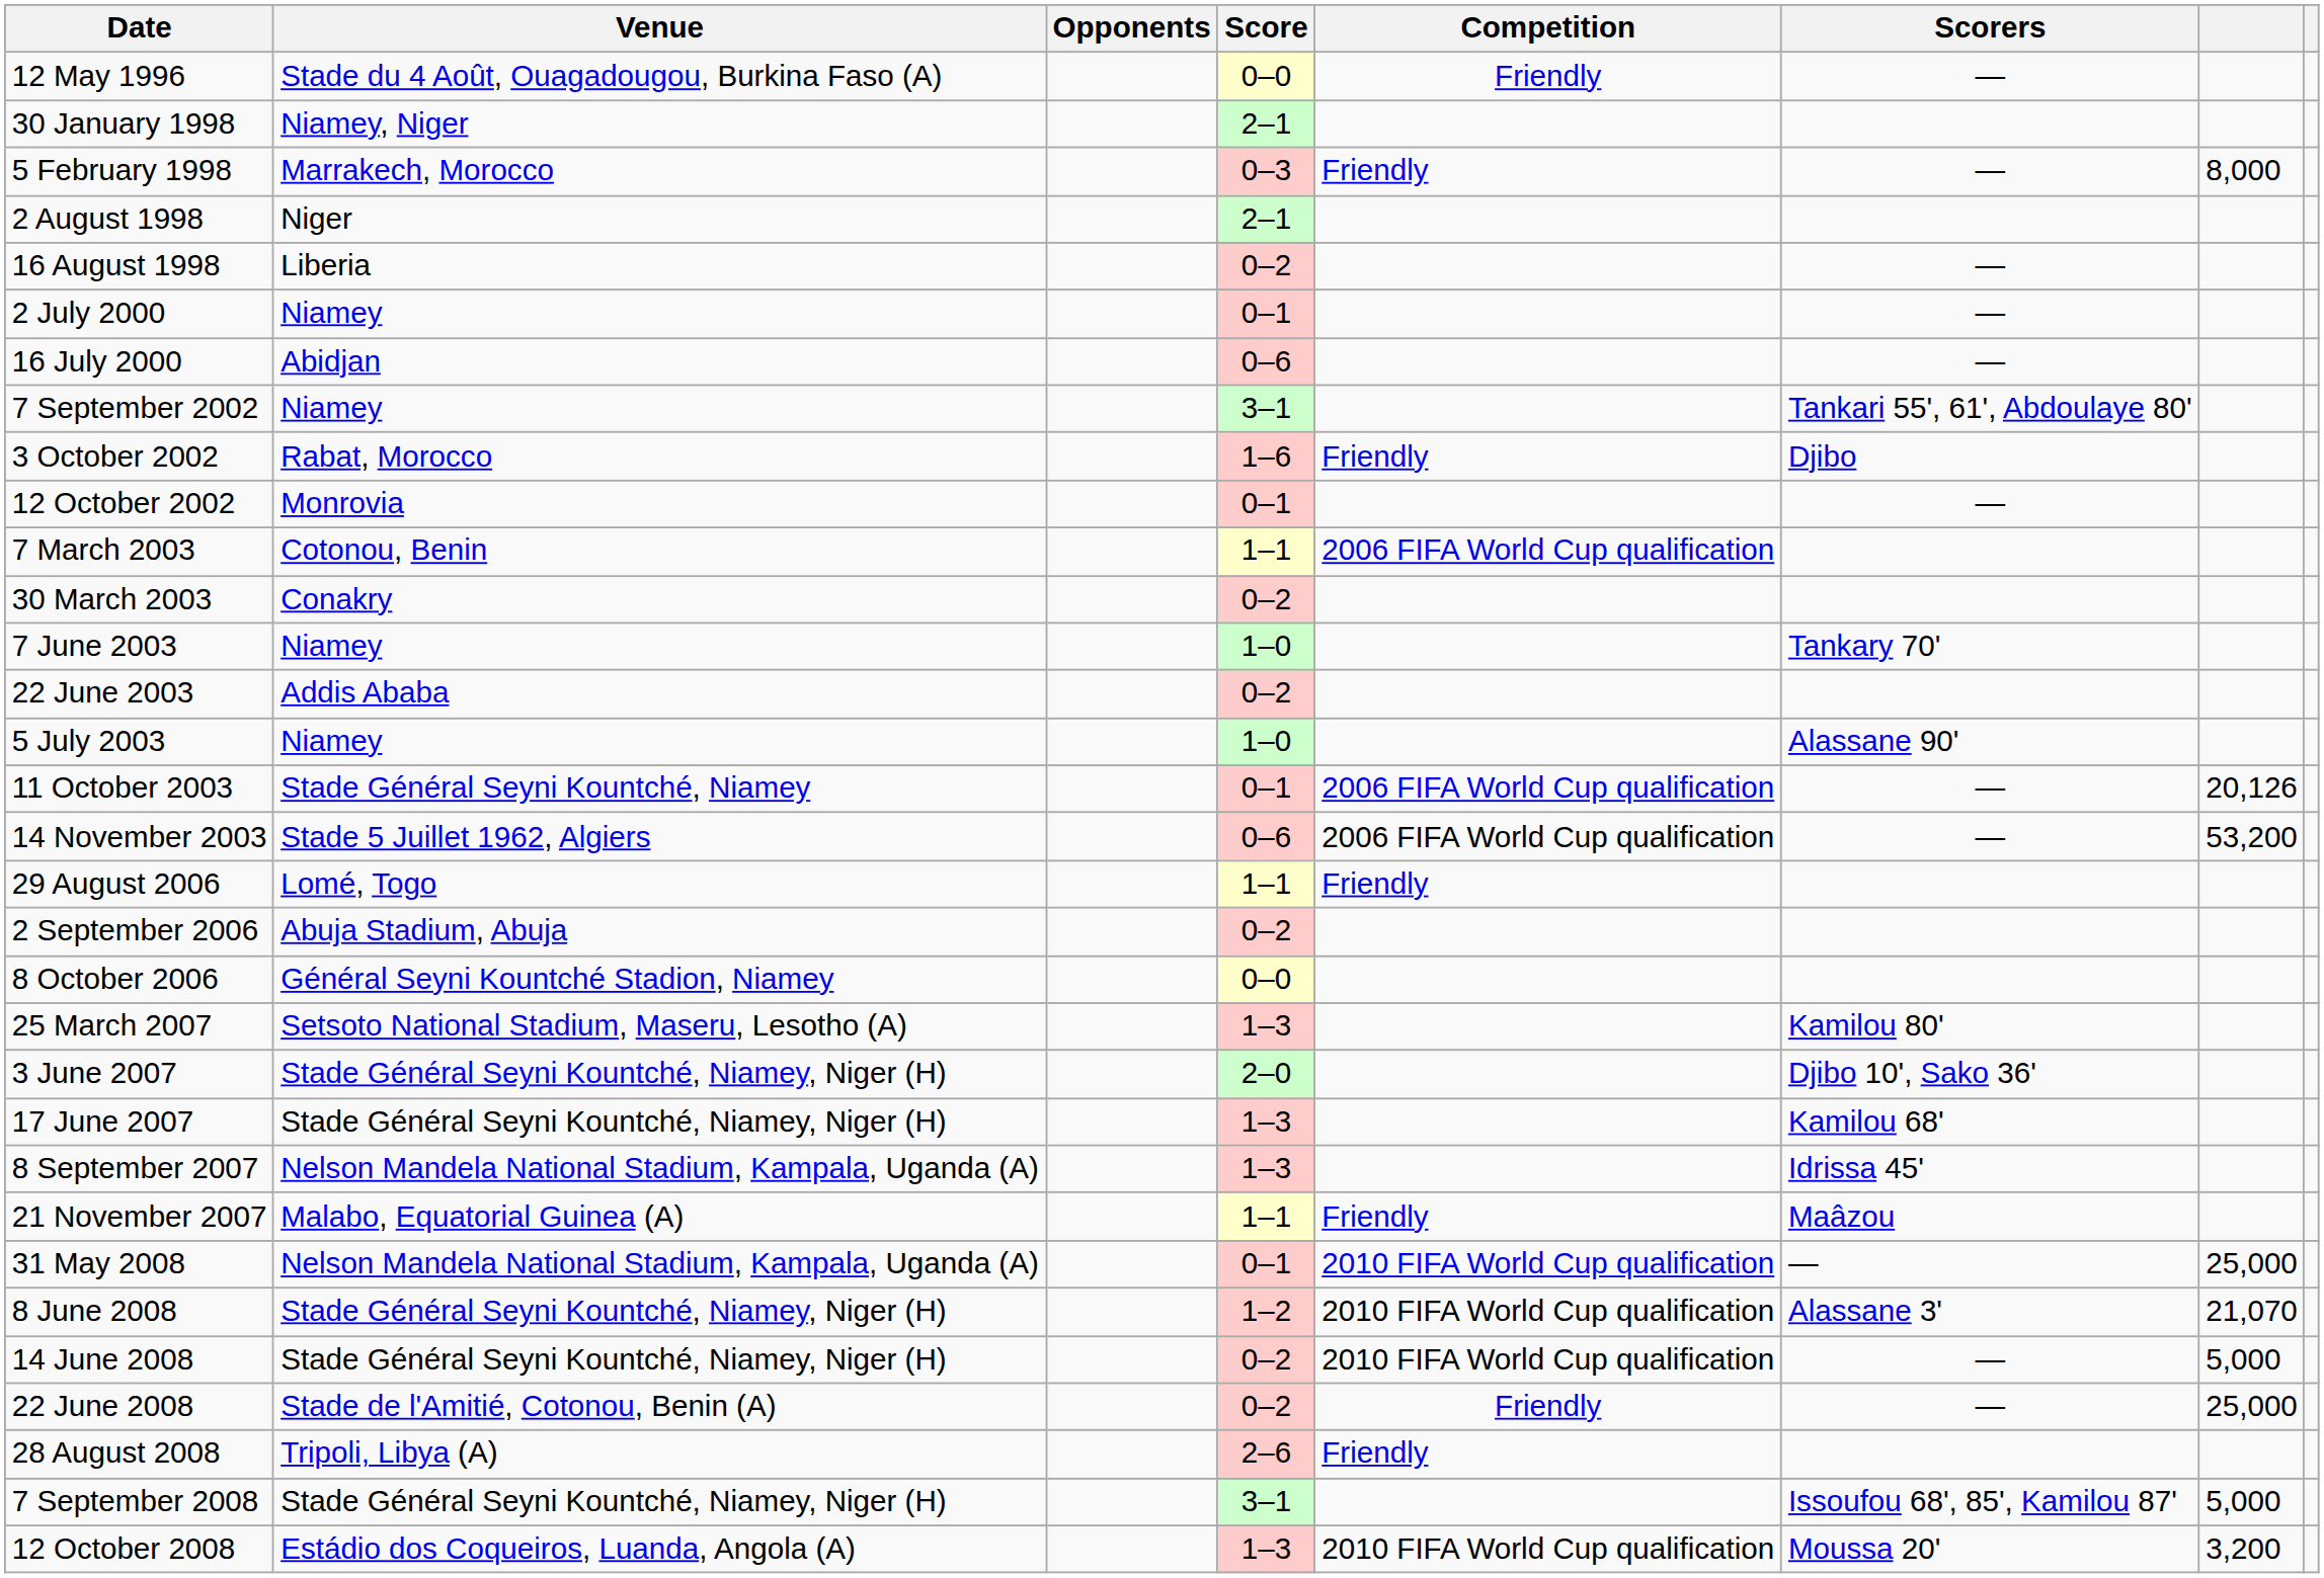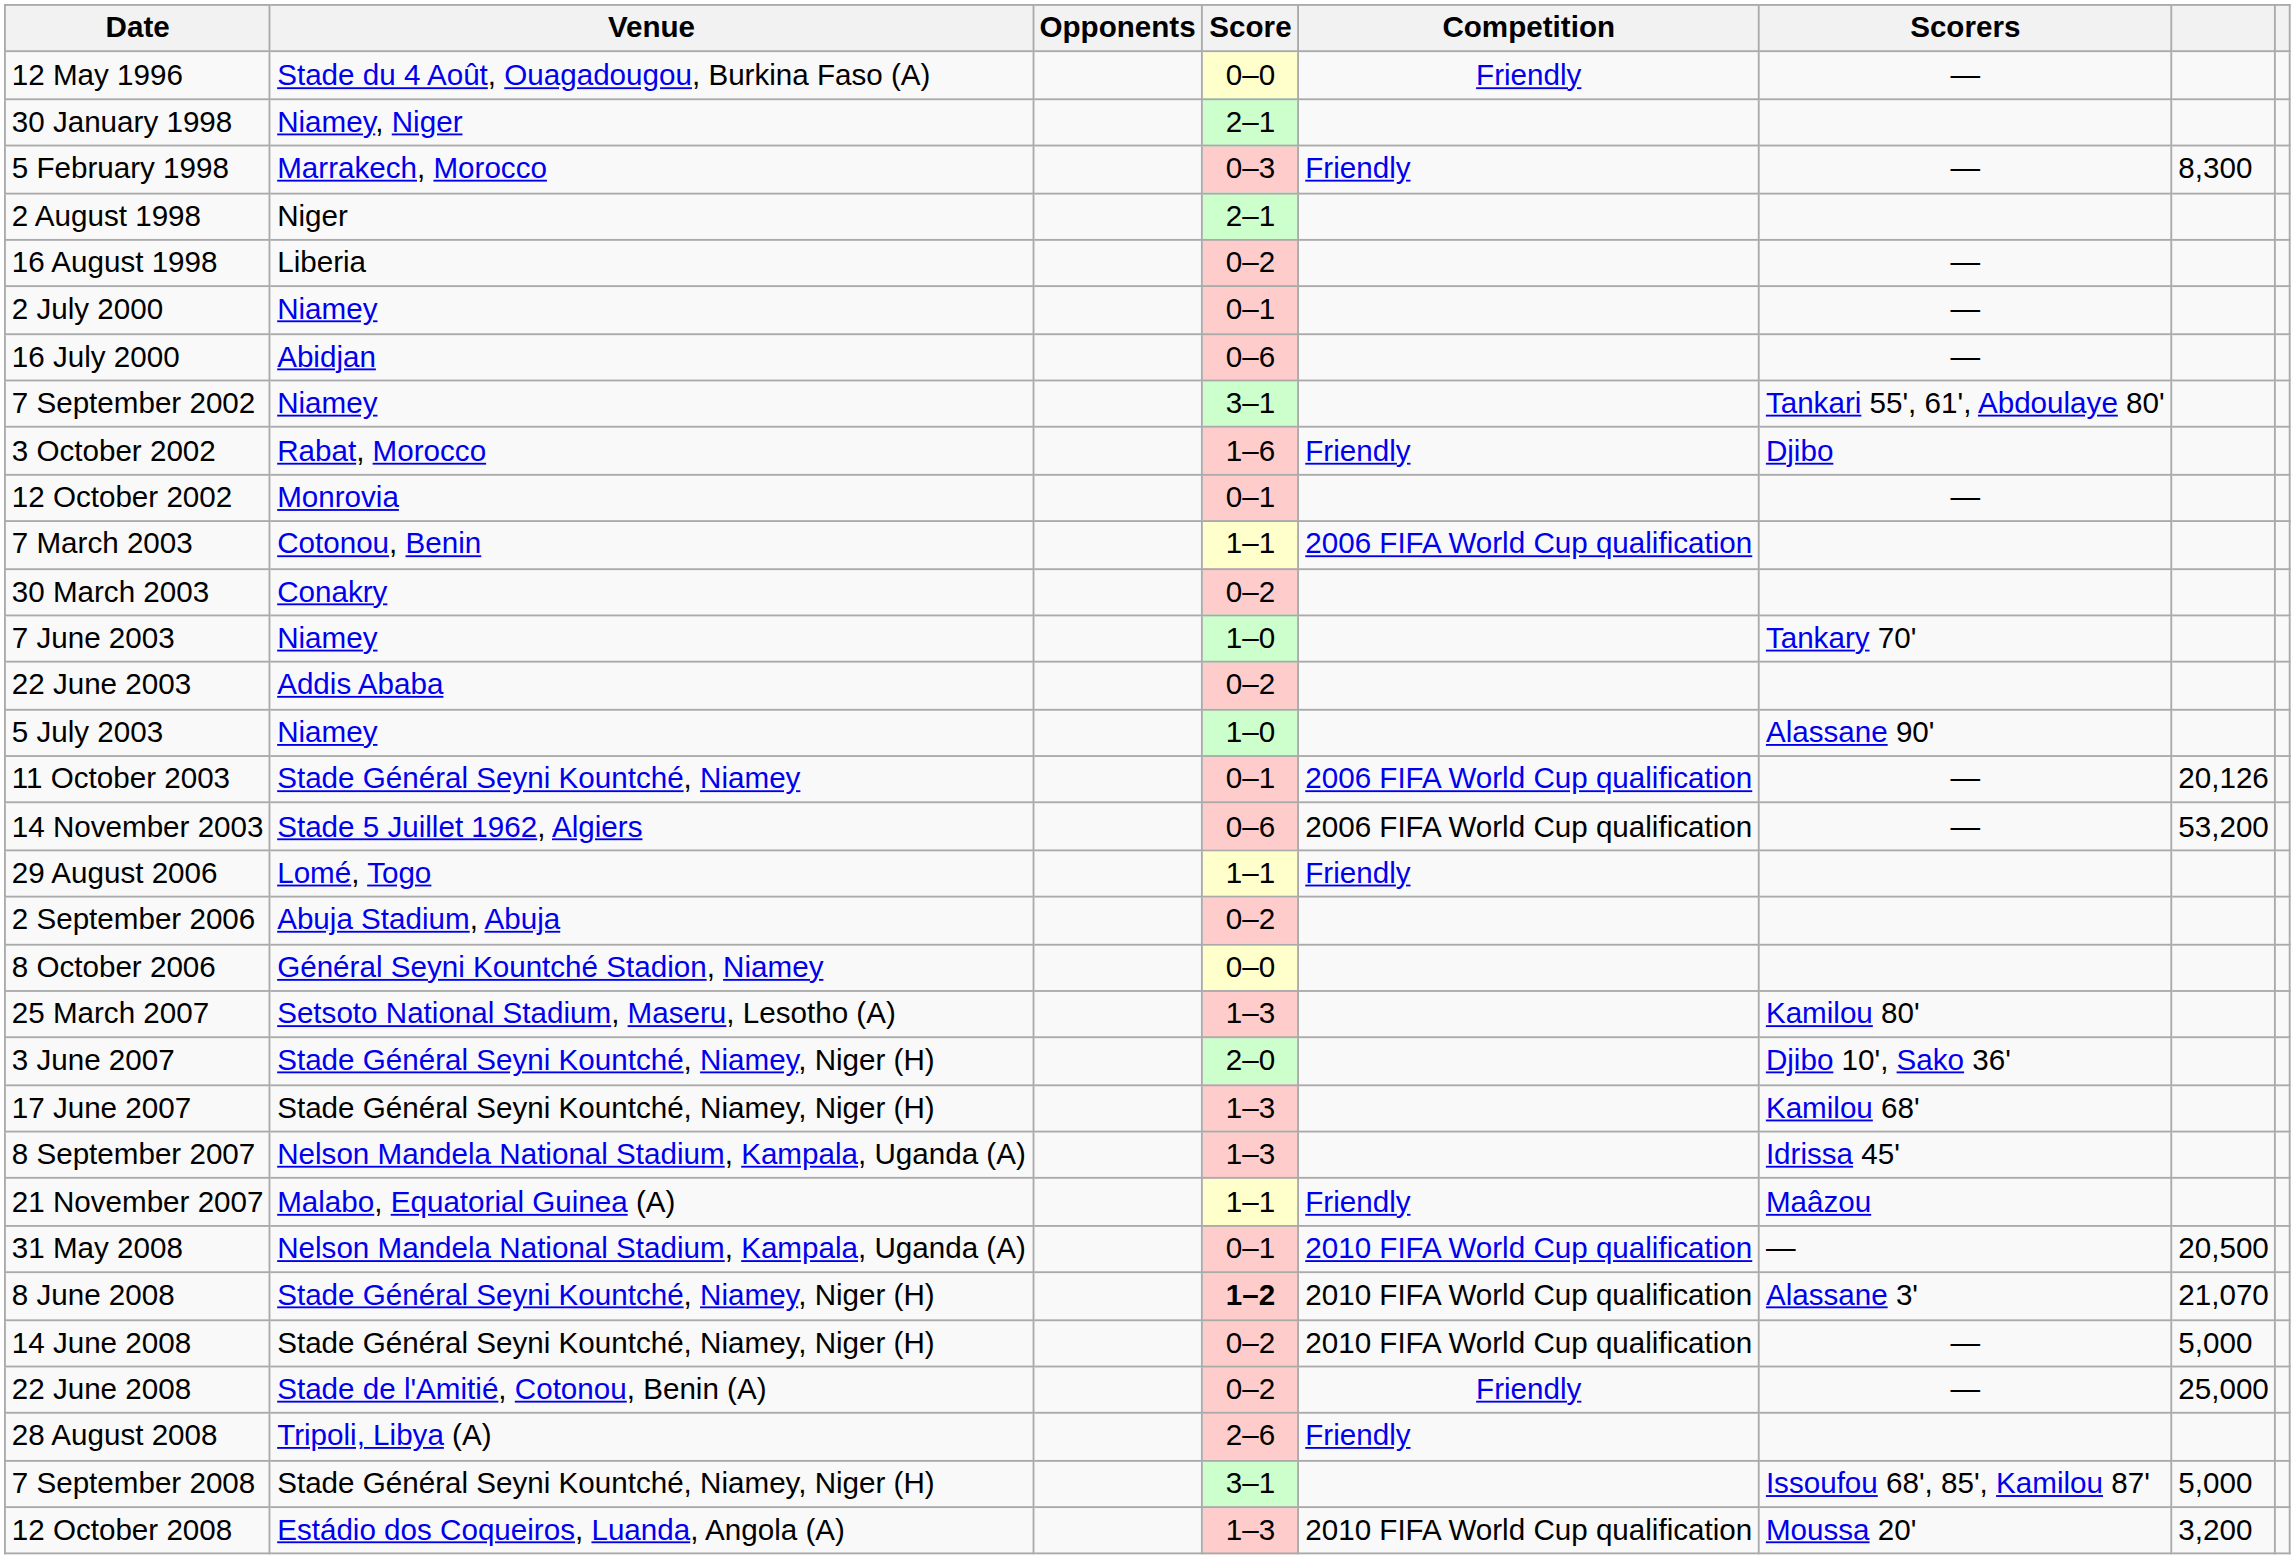5 February 1998 | column 7: 8,000 -> 8,300
31 May 2008 | column 7: 25,000 -> 20,500
8 June 2008 | Score: normal -> bold
